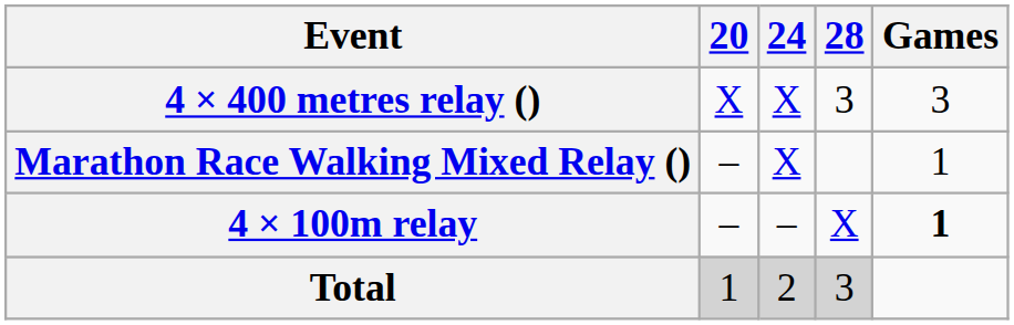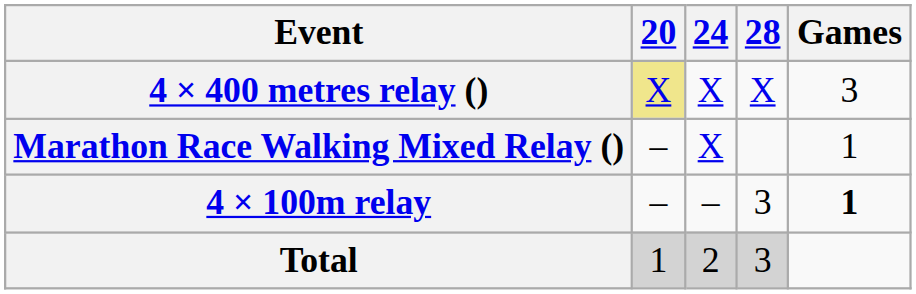4 × 400 metres relay () | 20: no background -> khaki background
4 × 400 metres relay () | 28: 3 -> X
4 × 100m relay | 28: X -> 3
